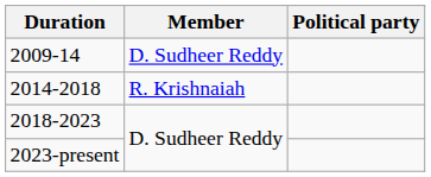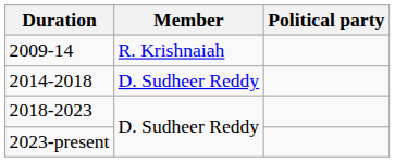2009-14 | Member: D. Sudheer Reddy -> R. Krishnaiah
2014-2018 | Member: R. Krishnaiah -> D. Sudheer Reddy
